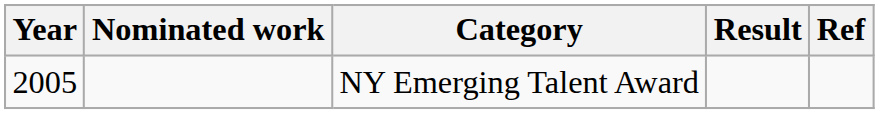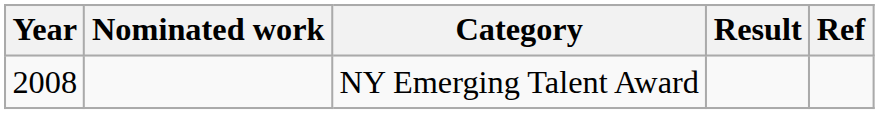NY Emerging Talent Award | Year: 2005 -> 2008
